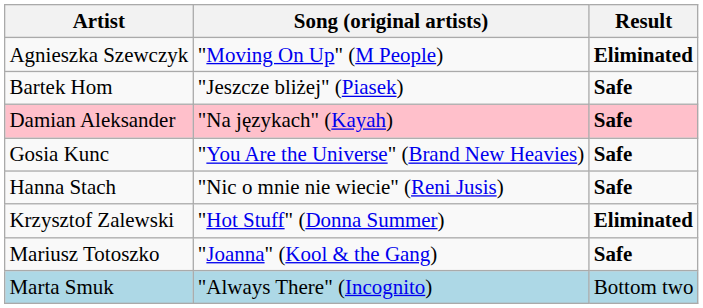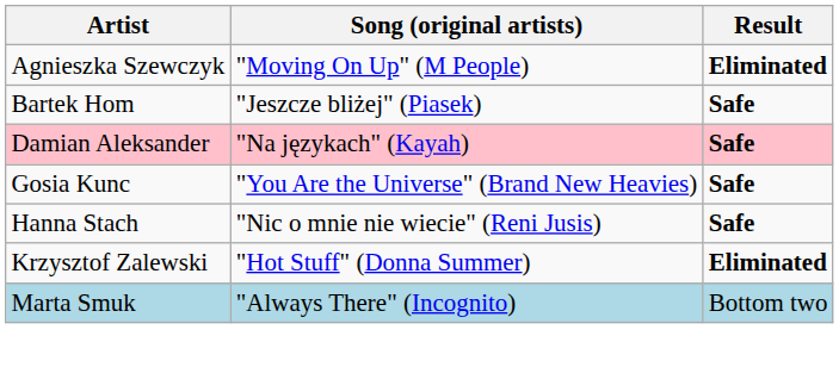- row: Mariusz Totoszko | "Joanna" (Kool & the Gang) | Safe
